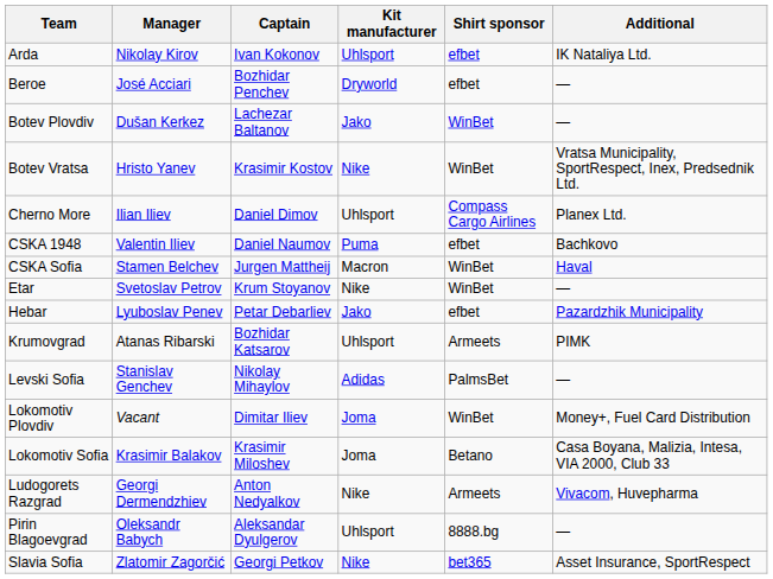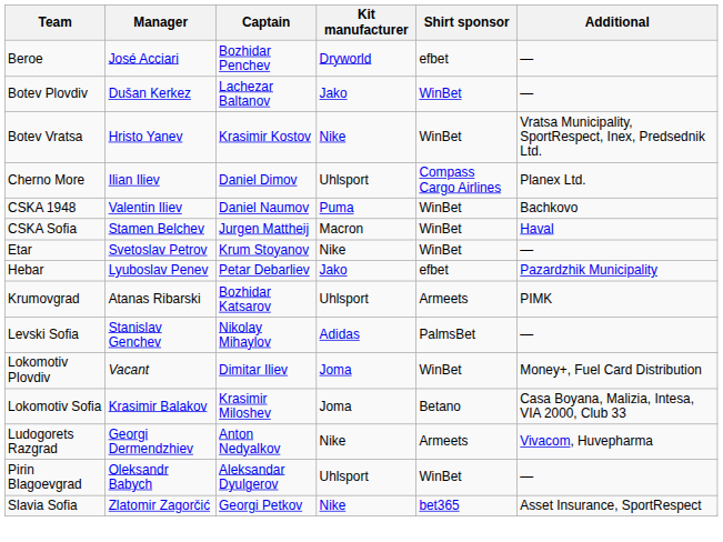- row: Arda | Nikolay Kirov | Ivan Kokonov | Uhlsport | efbet | IK Nataliya Ltd.
CSKA 1948 | Shirt sponsor: efbet -> WinBet
Pirin Blagoevgrad | Shirt sponsor: 8888.bg -> WinBet
